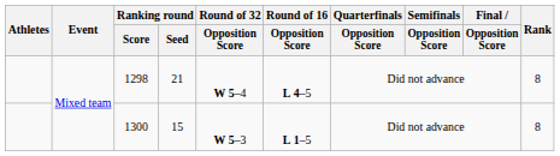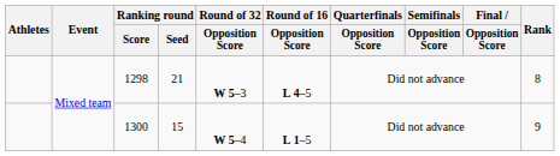1298 | Round of 32 / Opposition Score: W 5–4 -> W 5–3
1300 | Round of 32 / Opposition Score: W 5–3 -> W 5–4
1300 | Rank: 8 -> 9
